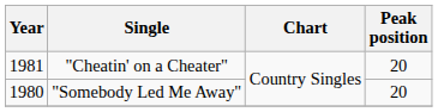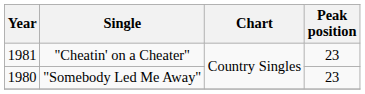"Cheatin' on a Cheater" | Peak position: 20 -> 23
"Somebody Led Me Away" | Peak position: 20 -> 23
